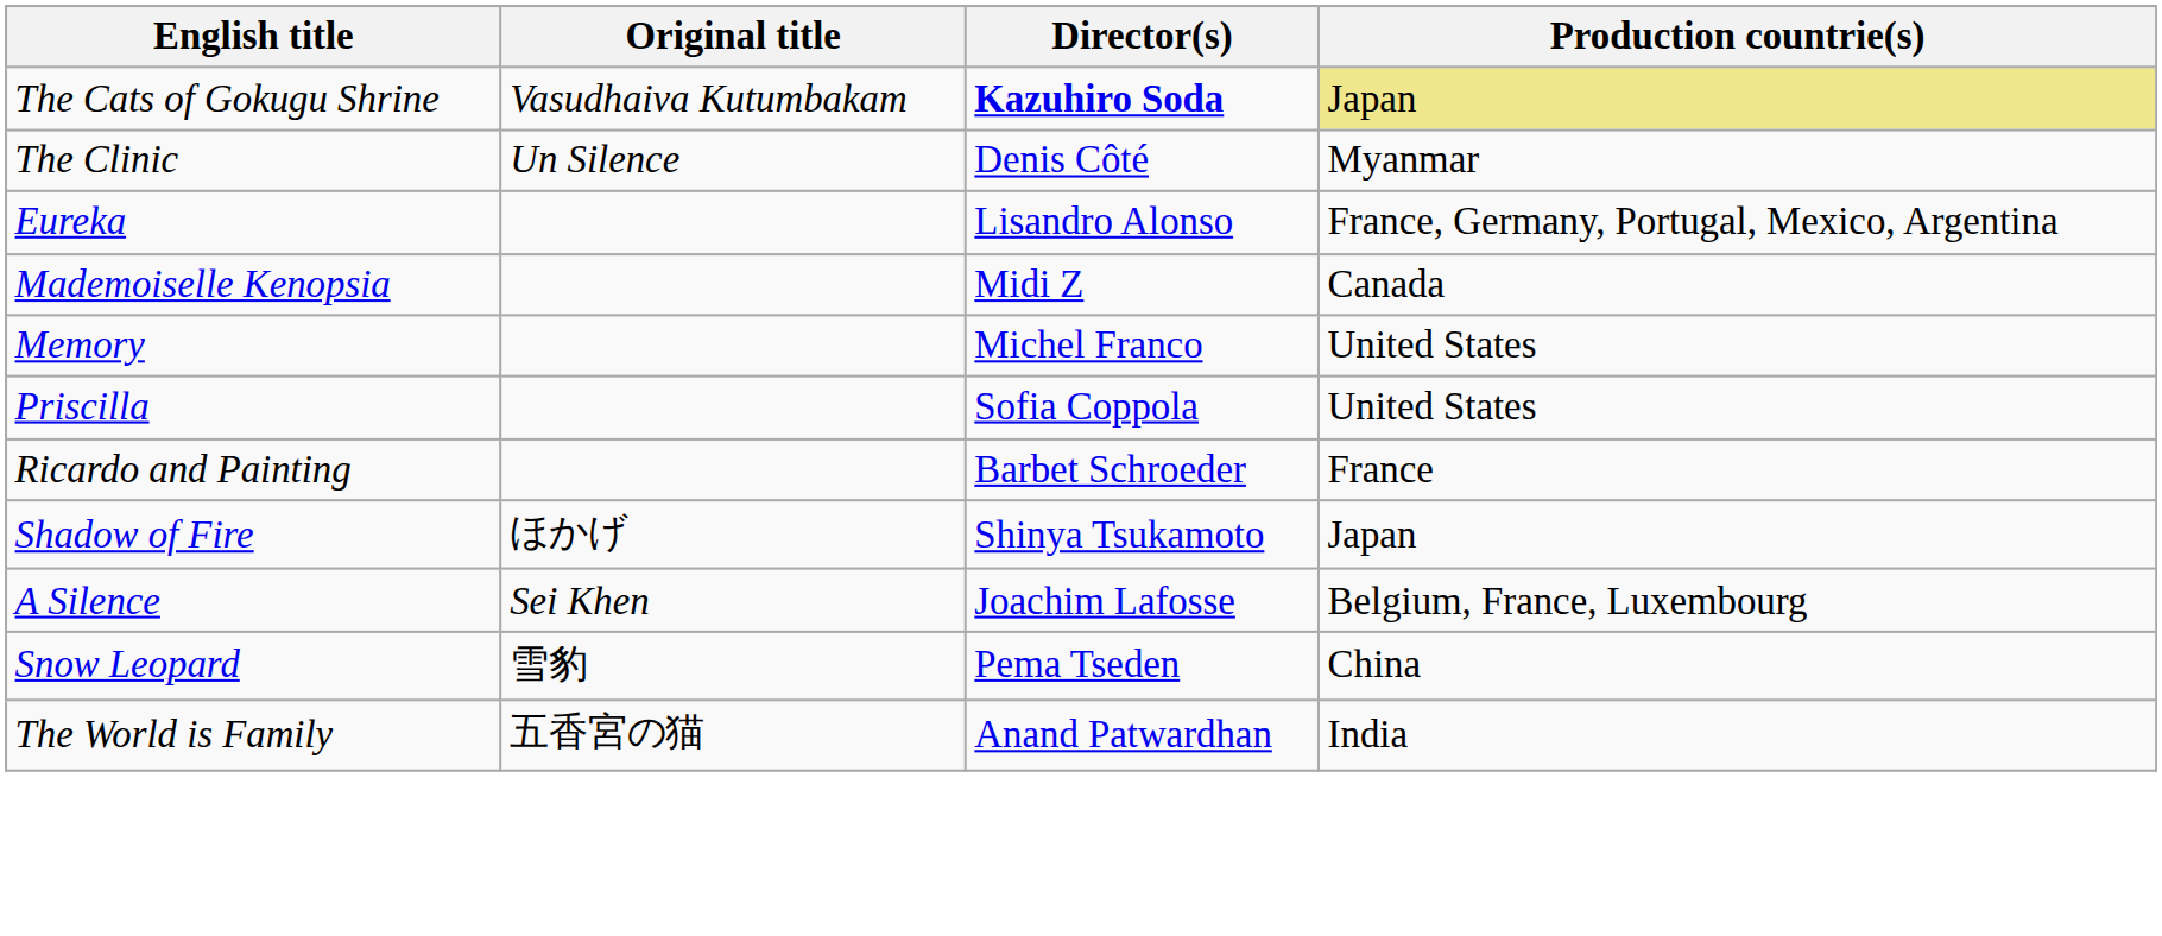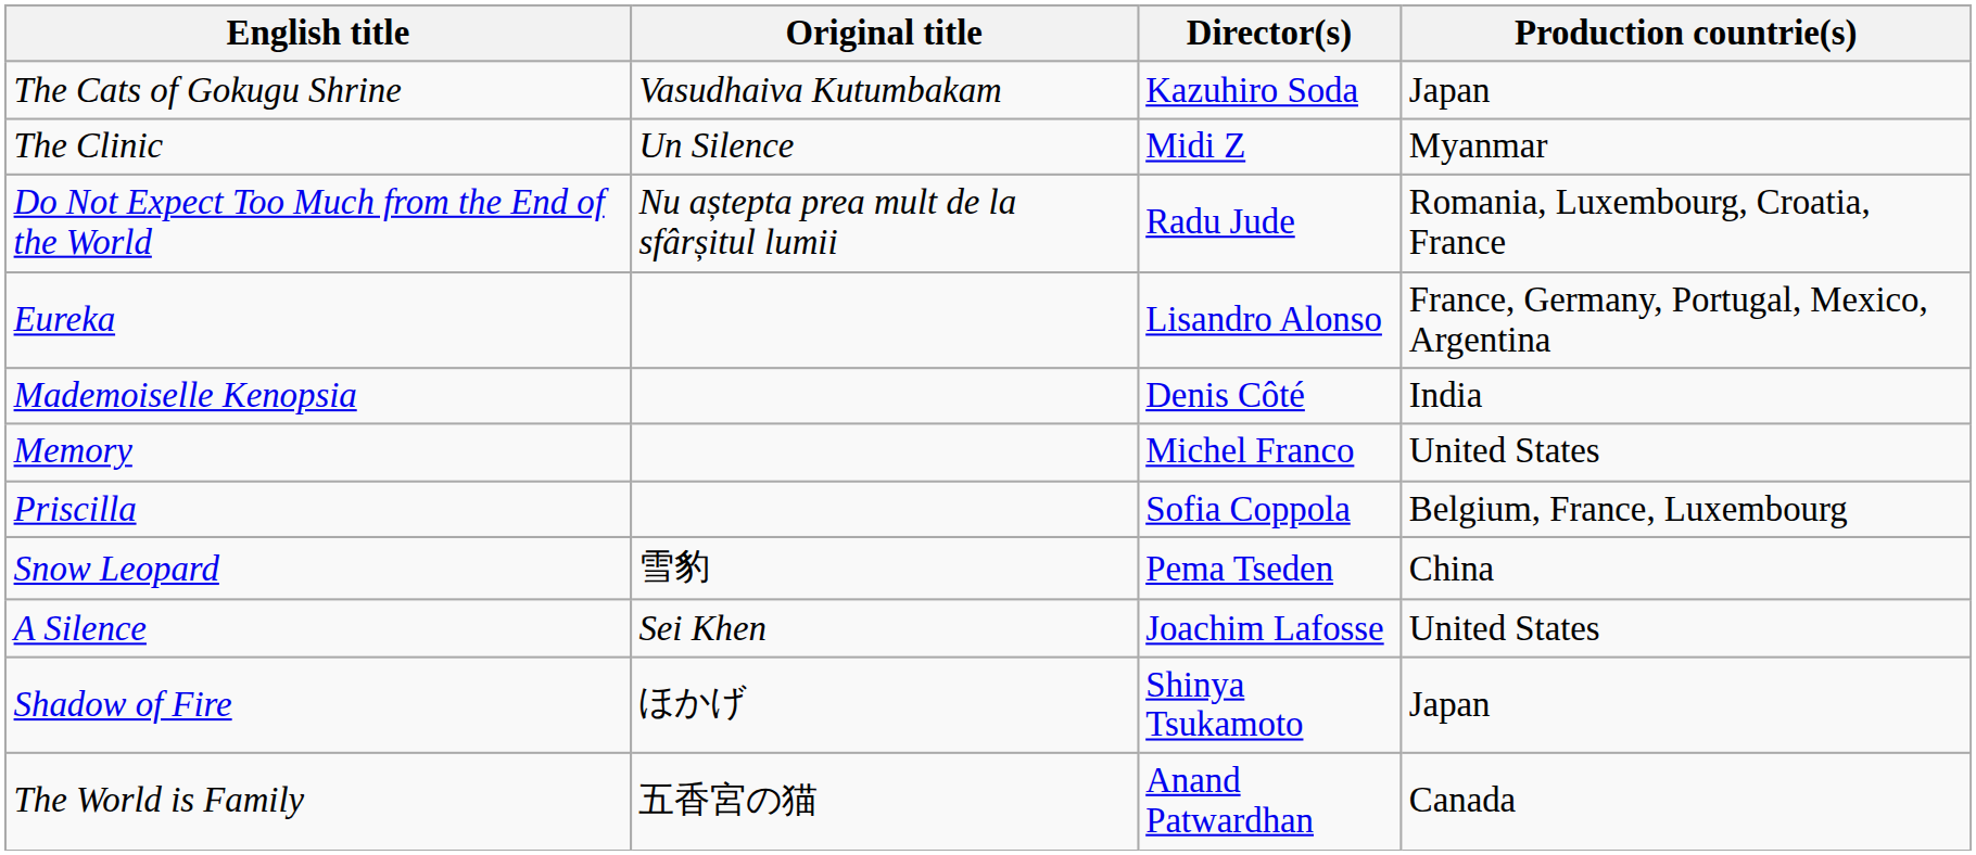The Cats of Gokugu Shrine | Director(s): bold -> normal
The Cats of Gokugu Shrine | Production countrie(s): khaki background -> no background
The Clinic | Director(s): Denis Côté -> Midi Z
+ row: Do Not Expect Too Much from the End of the World | Nu aștepta prea mult de la sfârșitul lumii | Radu Jude | Romania, Luxembourg, Croatia, France
Mademoiselle Kenopsia | Director(s): Midi Z -> Denis Côté
Mademoiselle Kenopsia | Production countrie(s): Canada -> India
Priscilla | Production countrie(s): United States -> Belgium, France, Luxembourg
- row: Ricardo and Painting | Barbet Schroeder | France
rows swapped: Shadow of Fire <-> Snow Leopard
A Silence | Production countrie(s): Belgium, France, Luxembourg -> United States
The World is Family | Production countrie(s): India -> Canada
